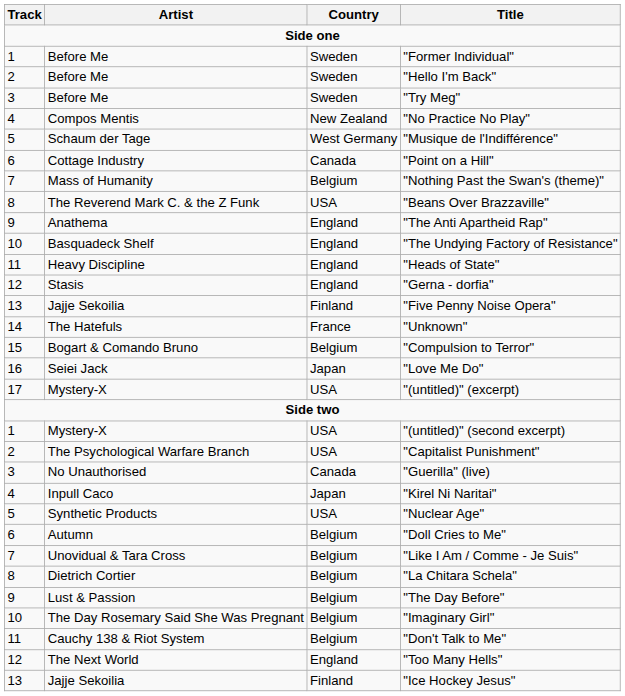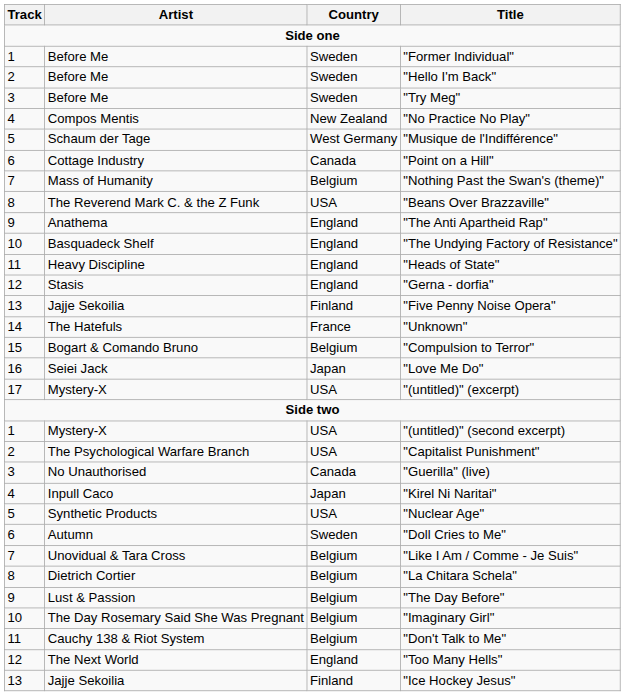"Doll Cries to Me" | Country: Belgium -> Sweden
